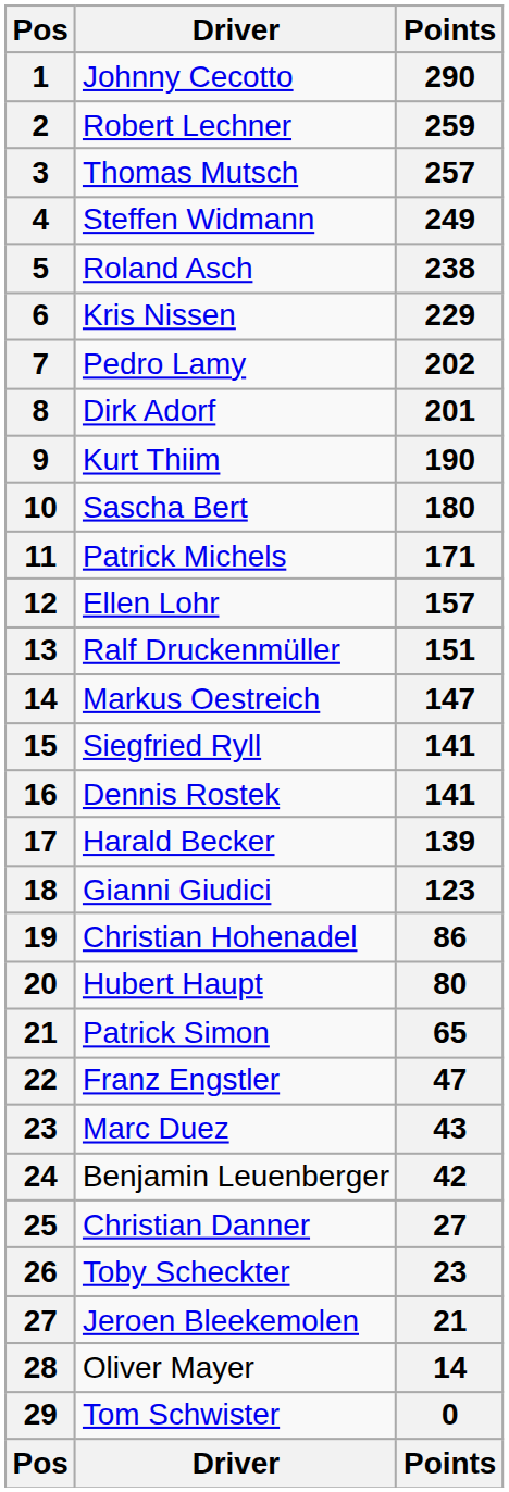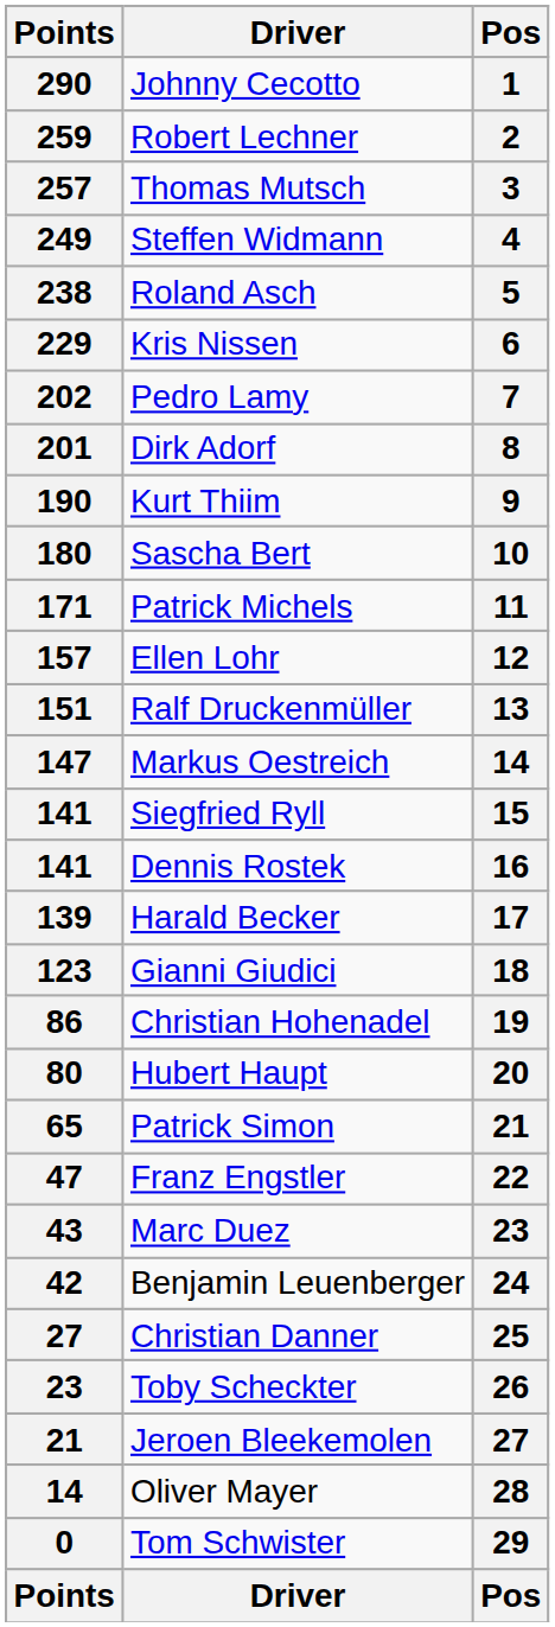columns swapped: Pos <-> Points
